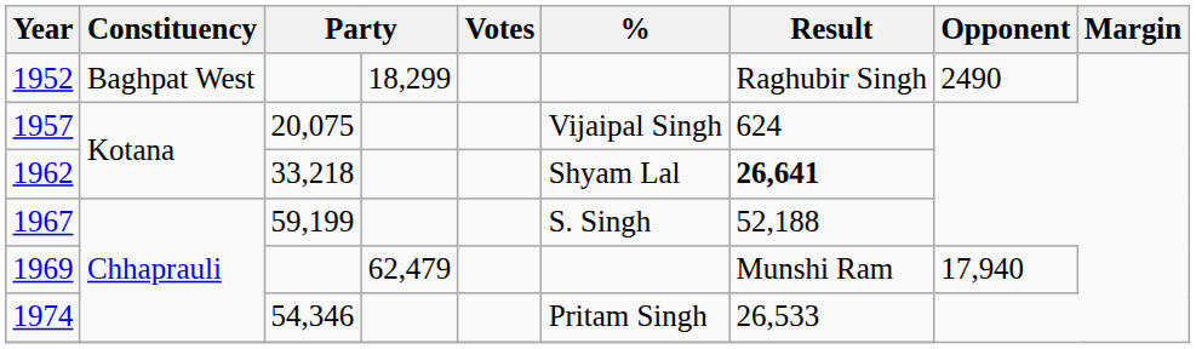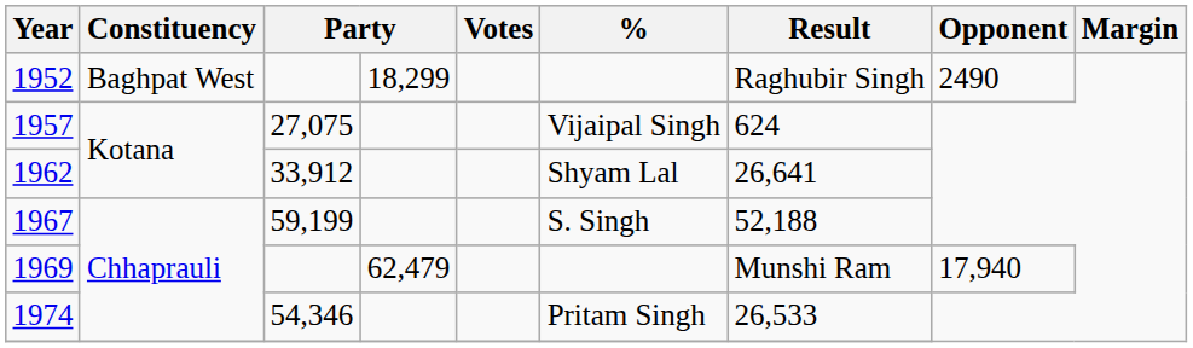1957 | column 3: 20,075 -> 27,075
1962 | column 3: 33,218 -> 33,912
1962 | Result: bold -> normal
